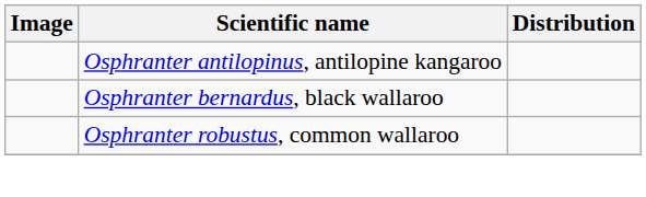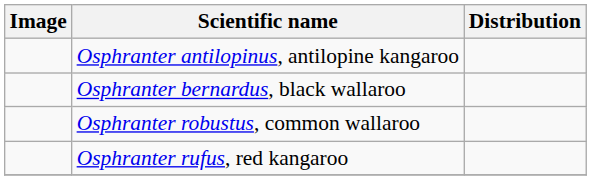+ row: Osphranter rufus, red kangaroo
